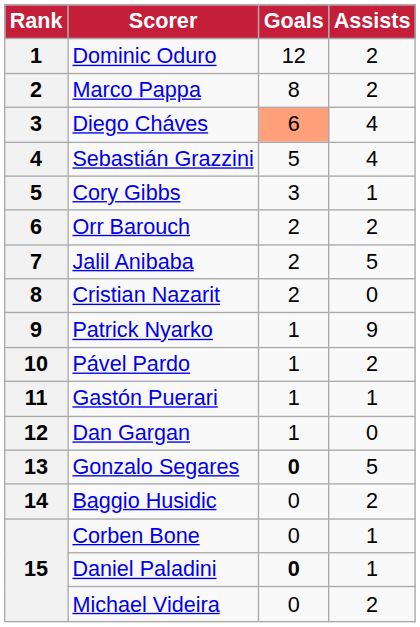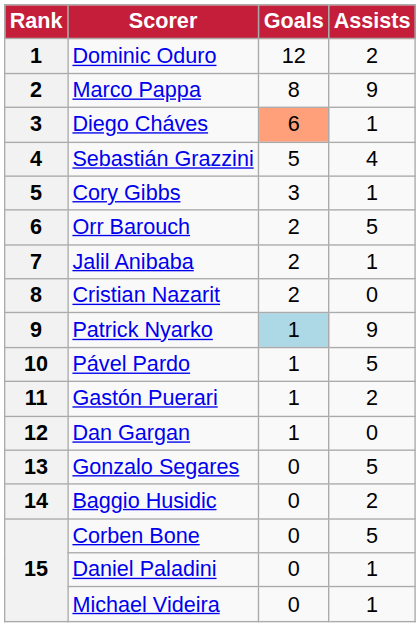Marco Pappa | Assists: 2 -> 9
Diego Cháves | Assists: 4 -> 1
Orr Barouch | Assists: 2 -> 5
Jalil Anibaba | Assists: 5 -> 1
Patrick Nyarko | Goals: no background -> lightblue background
Pável Pardo | Assists: 2 -> 5
Gastón Puerari | Assists: 1 -> 2
Gonzalo Segares | Goals: bold -> normal
Corben Bone | Assists: 1 -> 5
Daniel Paladini | Goals: bold -> normal
Michael Videira | Assists: 2 -> 1
